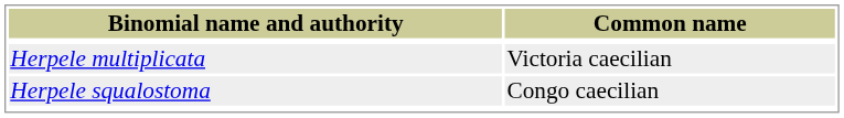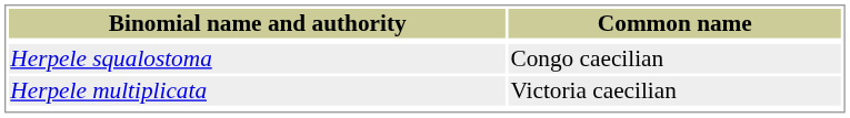rows swapped: Herpele multiplicata <-> Herpele squalostoma
